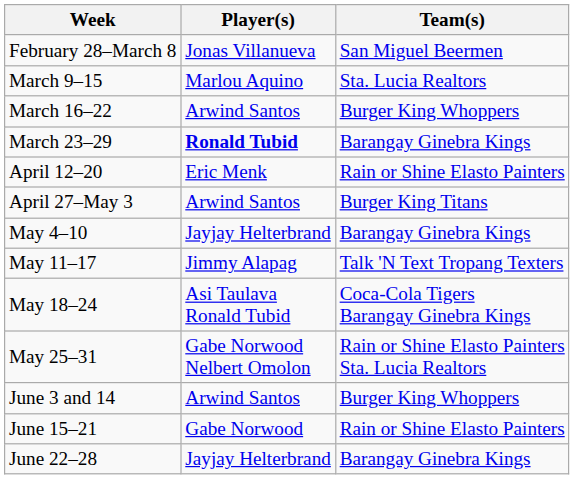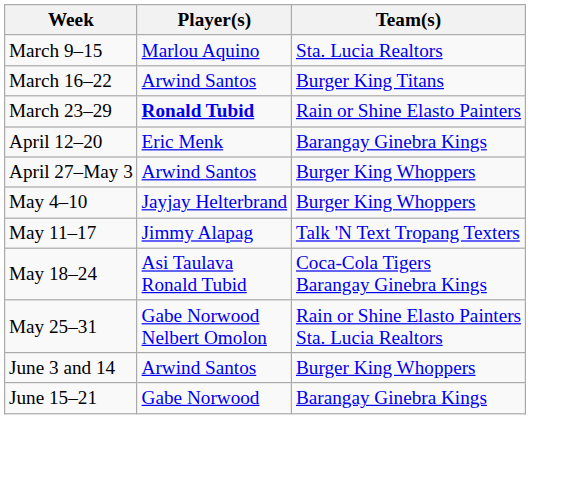- row: February 28–March 8 | Jonas Villanueva | San Miguel Beermen
March 16–22 | Team(s): Burger King Whoppers -> Burger King Titans
March 23–29 | Team(s): Barangay Ginebra Kings -> Rain or Shine Elasto Painters
April 12–20 | Team(s): Rain or Shine Elasto Painters -> Barangay Ginebra Kings
April 27–May 3 | Team(s): Burger King Titans -> Burger King Whoppers
May 4–10 | Team(s): Barangay Ginebra Kings -> Burger King Whoppers
June 15–21 | Team(s): Rain or Shine Elasto Painters -> Barangay Ginebra Kings
- row: June 22–28 | Jayjay Helterbrand | Barangay Ginebra Kings
